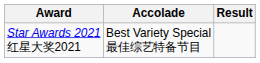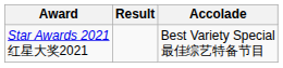columns swapped: Accolade <-> Result
